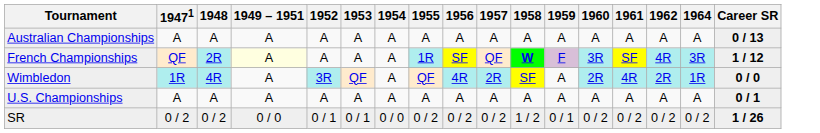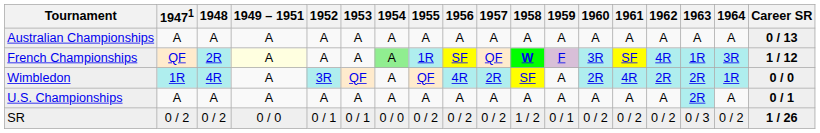+ column: 1963 | A | 1R | 2R | 2R | 0 / 3
French Championships | 1954: no background -> lightgreen background
